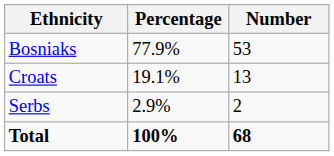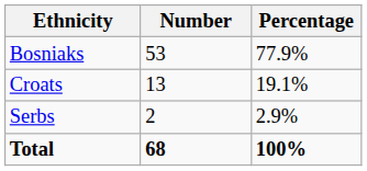columns swapped: Number <-> Percentage
